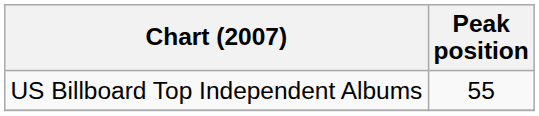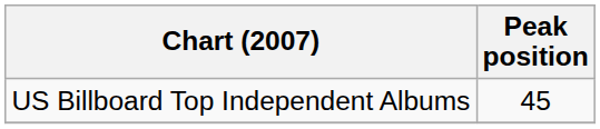US Billboard Top Independent Albums | Peak position: 55 -> 45
